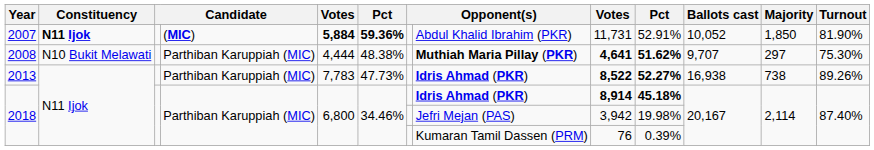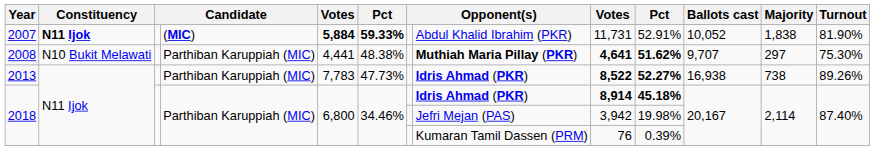2007 | column 6: 59.36% -> 59.33%
2007 | Majority: 1,850 -> 1,838
2008 | column 5: 4,444 -> 4,441
